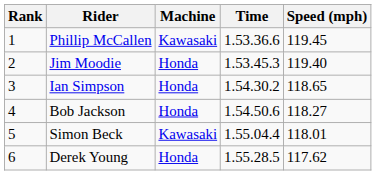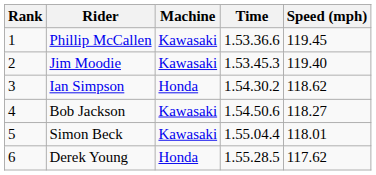Jim Moodie | Machine: Honda -> Kawasaki
Ian Simpson | Speed (mph): 118.65 -> 118.62
Bob Jackson | Machine: Honda -> Kawasaki
